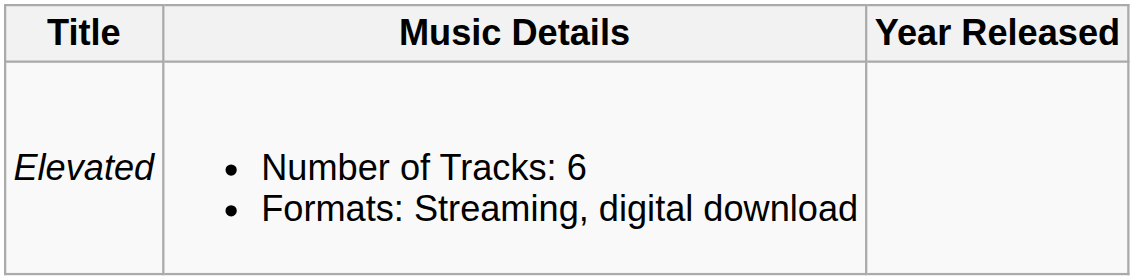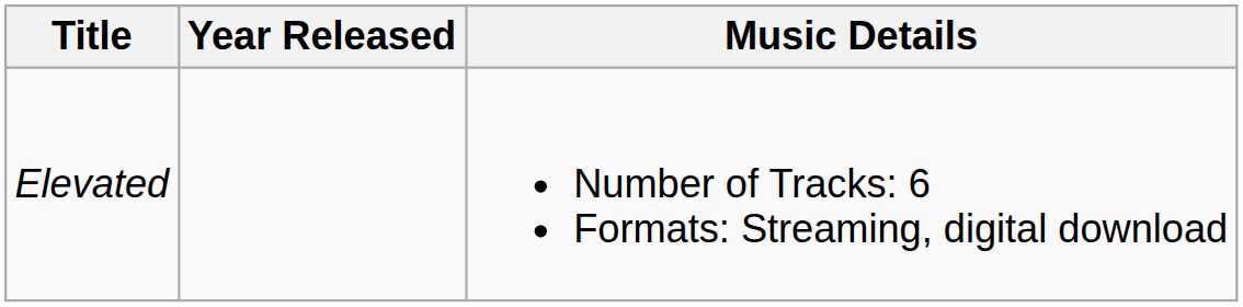columns swapped: Music Details <-> Year Released
